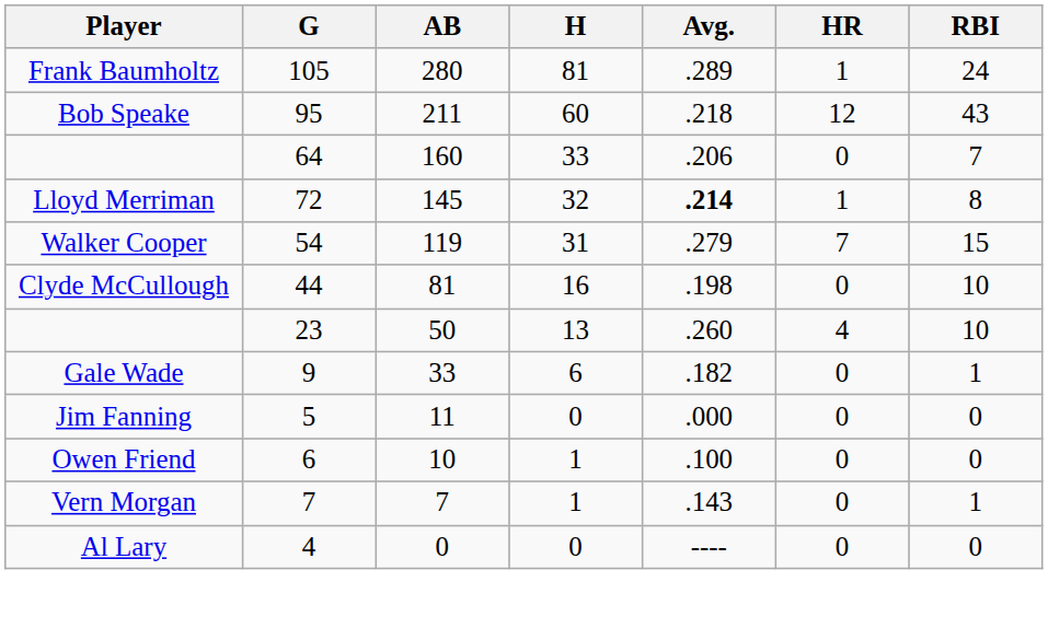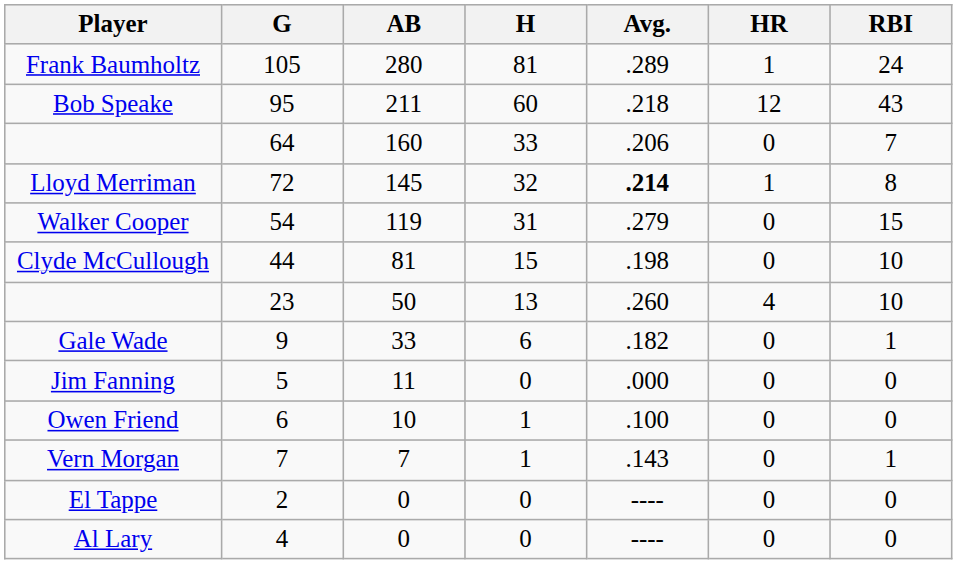Walker Cooper | HR: 7 -> 0
Clyde McCullough | H: 16 -> 15
+ row: El Tappe | 2 | 0 | 0 | ---- | 0 | 0
